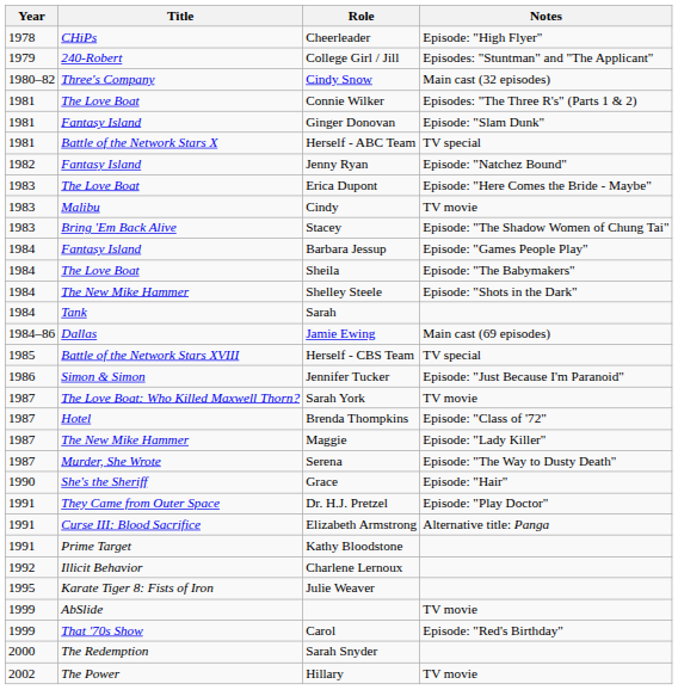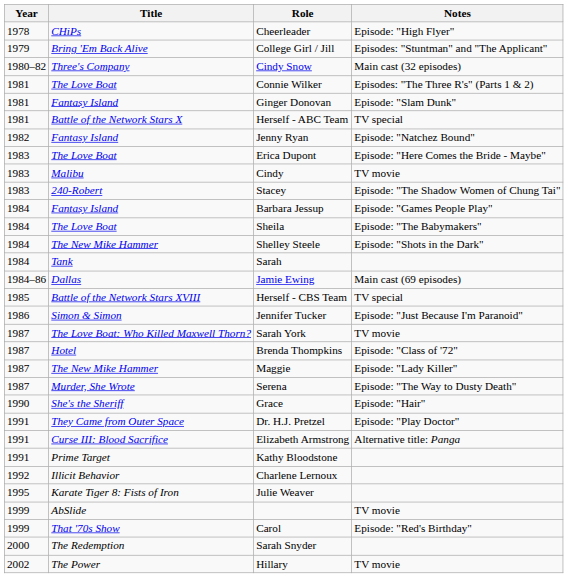College Girl / Jill | Title: 240-Robert -> Bring 'Em Back Alive
Stacey | Title: Bring 'Em Back Alive -> 240-Robert
